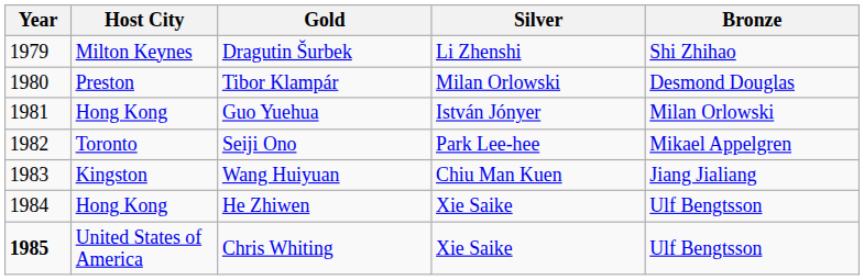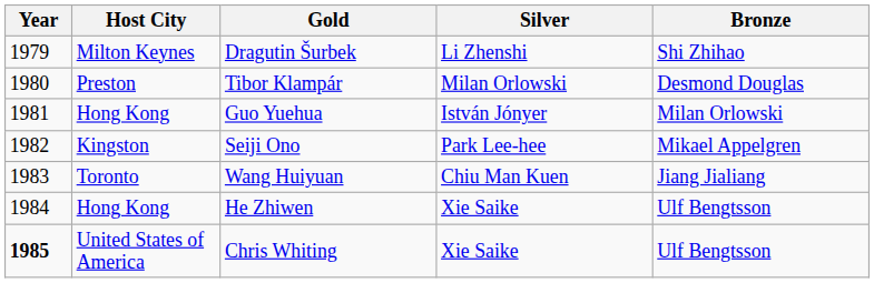Seiji Ono | Host City: Toronto -> Kingston
Wang Huiyuan | Host City: Kingston -> Toronto
